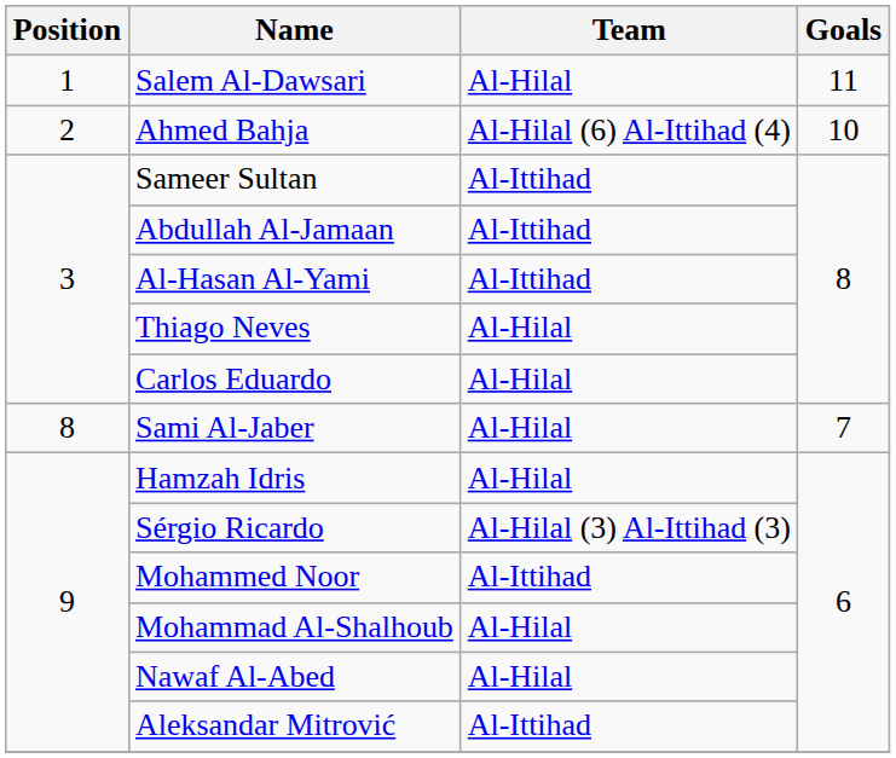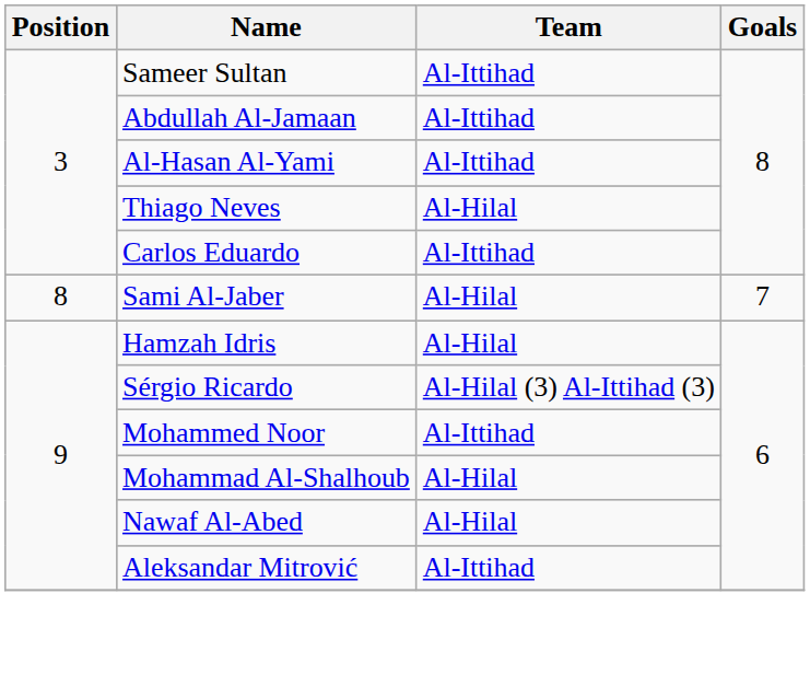- row: 1 | Salem Al-Dawsari | Al-Hilal | 11
- row: 2 | Ahmed Bahja | Al-Hilal (6) Al-Ittihad (4) | 10
Carlos Eduardo | Team: Al-Hilal -> Al-Ittihad
